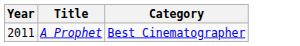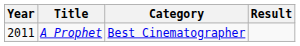+ column: Result
